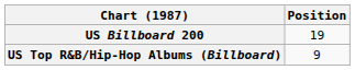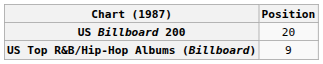US Billboard 200 | Position: 19 -> 20
